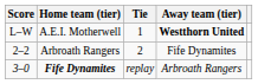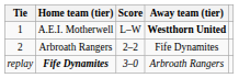columns swapped: Tie <-> Score
